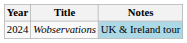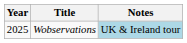Wobservations | Year: 2024 -> 2025
